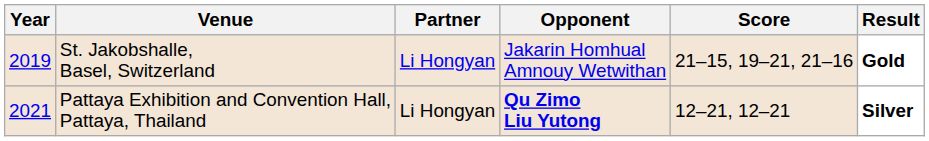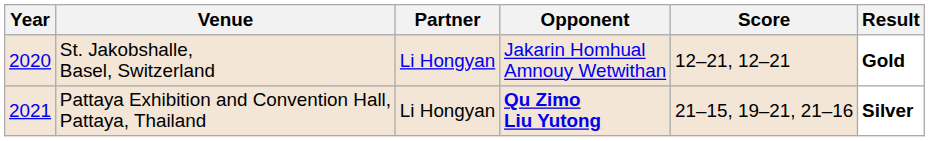St. Jakobshalle, Basel, Switzerland | Year: 2019 -> 2020
St. Jakobshalle, Basel, Switzerland | Score: 21–15, 19–21, 21–16 -> 12–21, 12–21
Pattaya Exhibition and Convention Hall, Pattaya, Thailand | Score: 12–21, 12–21 -> 21–15, 19–21, 21–16
